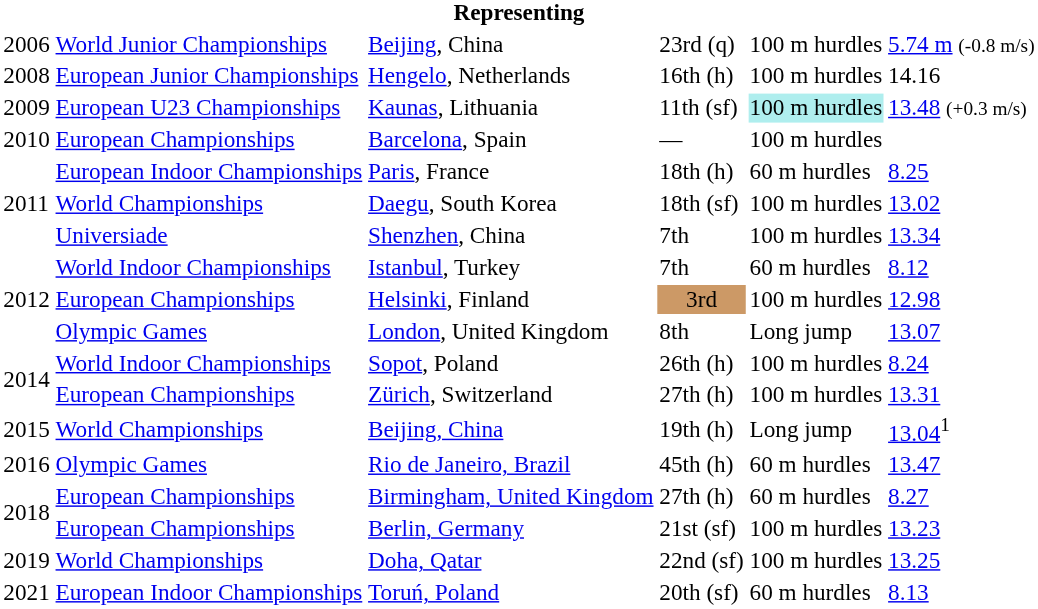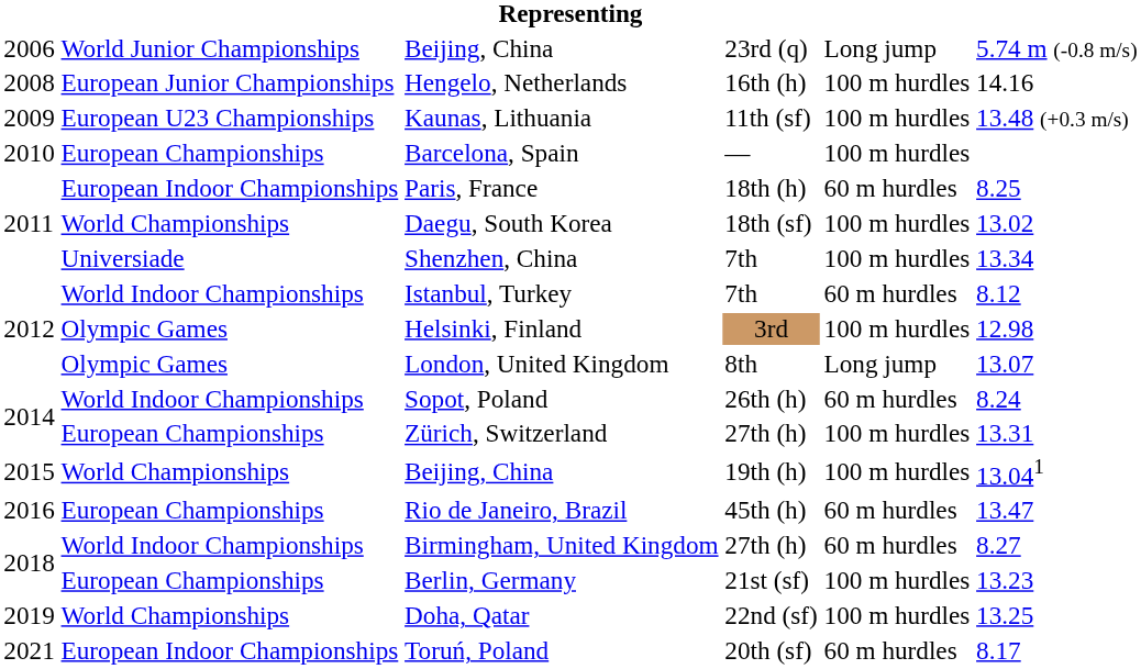Beijing, China / 23rd (q) | column 5: 100 m hurdles -> Long jump
Kaunas, Lithuania | column 5: paleturquoise background -> no background
Helsinki, Finland | column 2: European Championships -> Olympic Games
Sopot, Poland | column 5: 100 m hurdles -> 60 m hurdles
Beijing, China / 19th (h) | column 5: Long jump -> 100 m hurdles
Rio de Janeiro, Brazil | column 2: Olympic Games -> European Championships
Birmingham, United Kingdom | column 2: European Championships -> World Indoor Championships
Toruń, Poland | column 6: 8.13 -> 8.17
